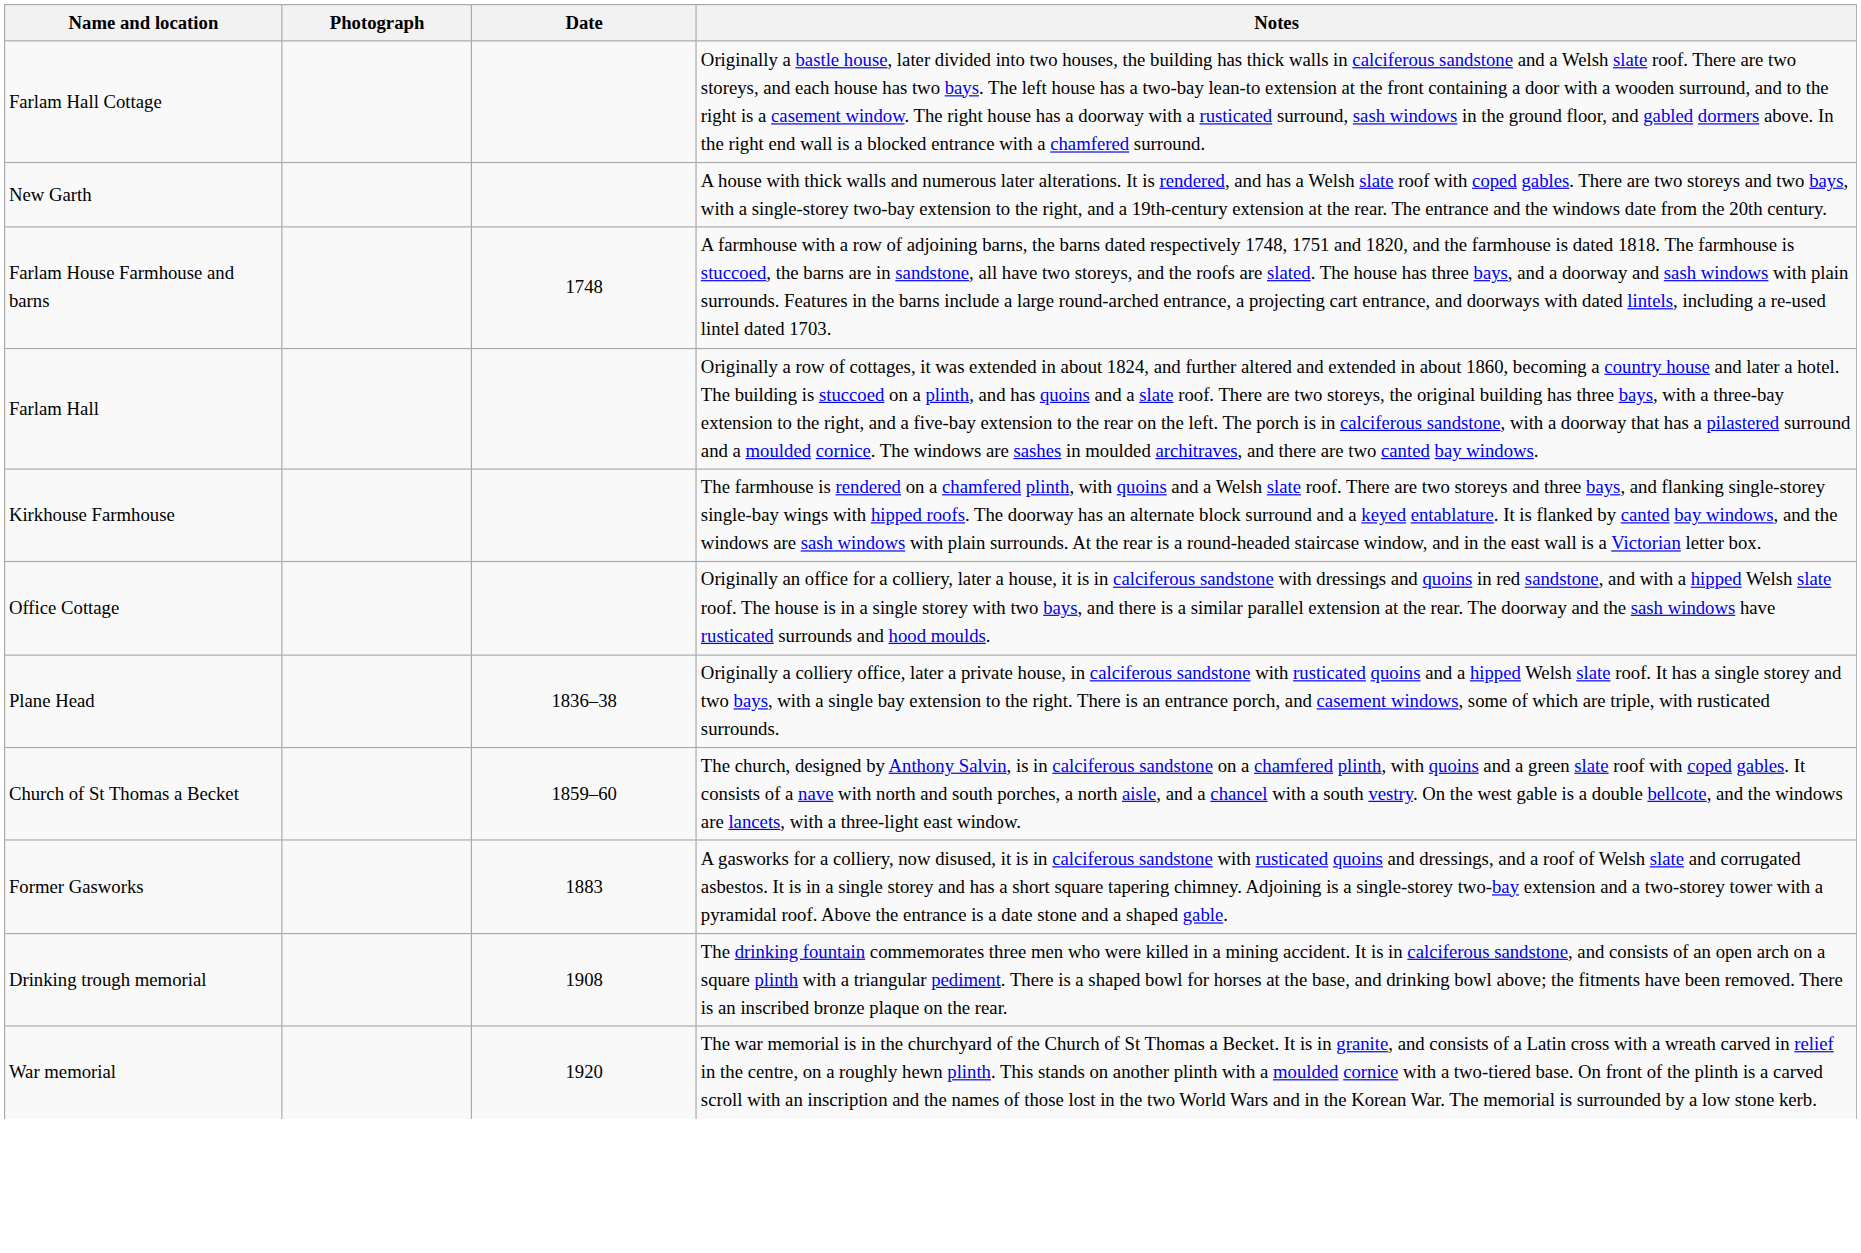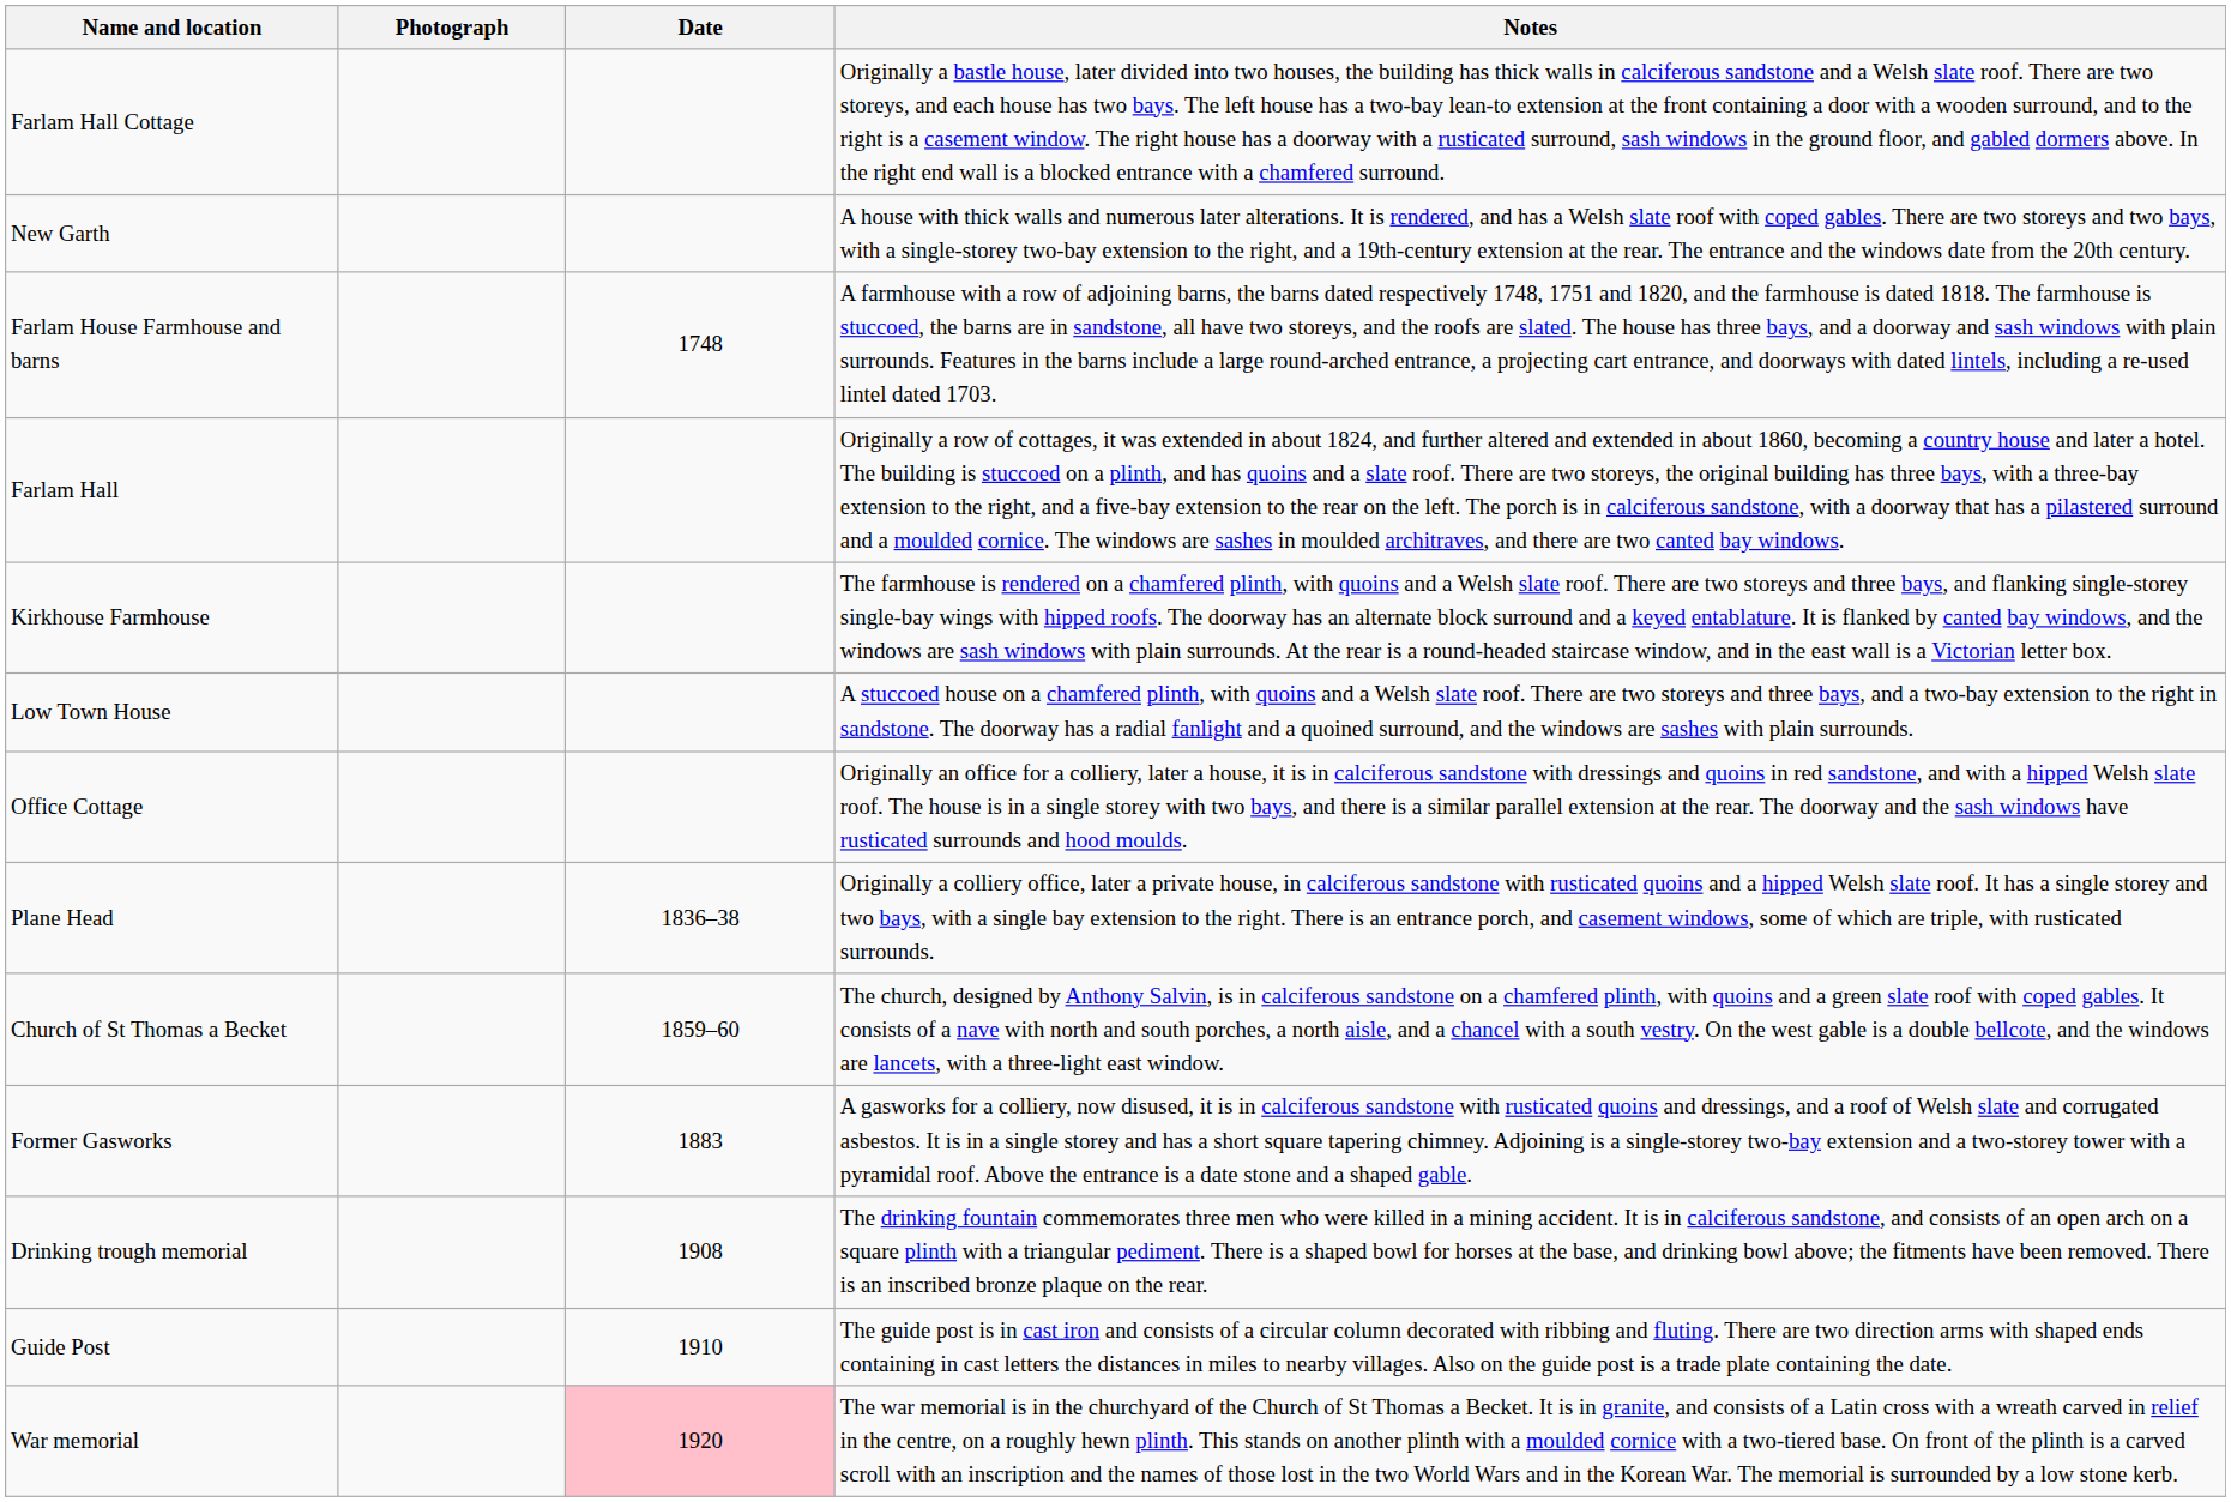+ row: Low Town House | A stuccoed house on a chamfered plinth, with quoins and a Welsh slate roof. There are two storeys and three bays, and a two-bay extension to the right in sandstone. The doorway has a radial fanlight and a quoined surround, and the windows are sashes with plain surrounds.
+ row: Guide Post | 1910 | The guide post is in cast iron and consists of a circular column decorated with ribbing and fluting. There are two direction arms with shaped ends containing in cast letters the distances in miles to nearby villages. Also on the guide post is a trade plate containing the date.
War memorial | Date: no background -> pink background
